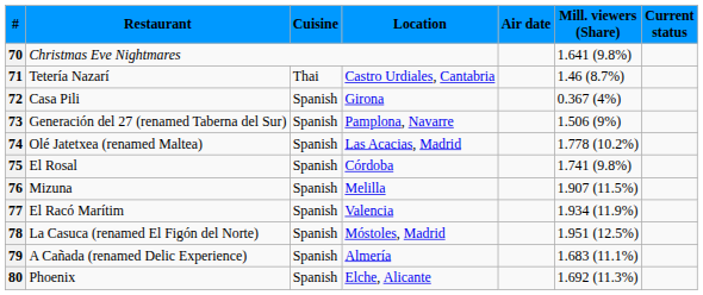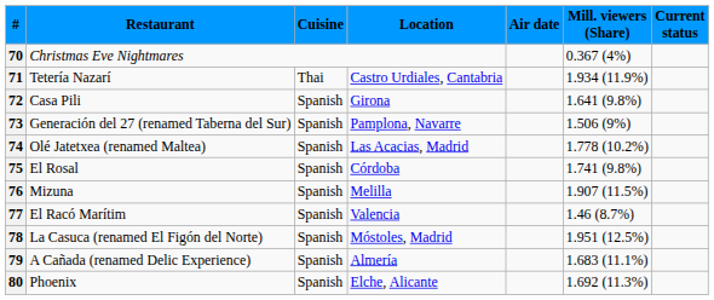70 | Mill. viewers (Share): 1.641 (9.8%) -> 0.367 (4%)
71 | Mill. viewers (Share): 1.46 (8.7%) -> 1.934 (11.9%)
72 | Mill. viewers (Share): 0.367 (4%) -> 1.641 (9.8%)
77 | Mill. viewers (Share): 1.934 (11.9%) -> 1.46 (8.7%)
